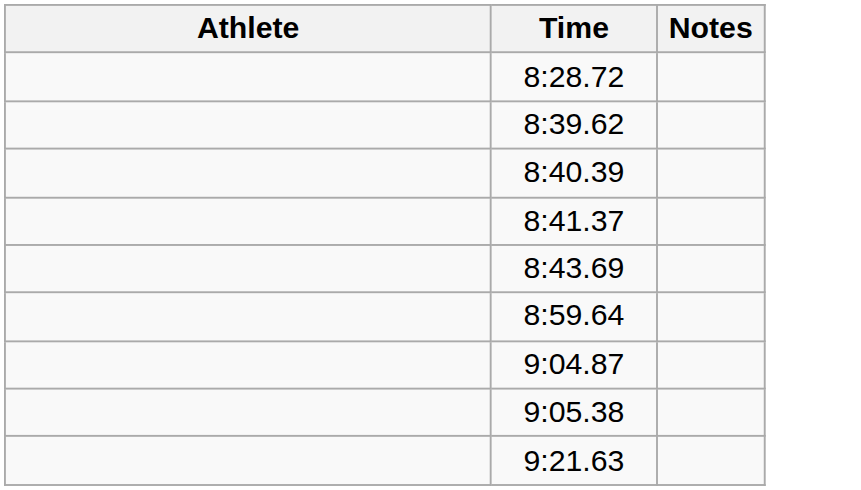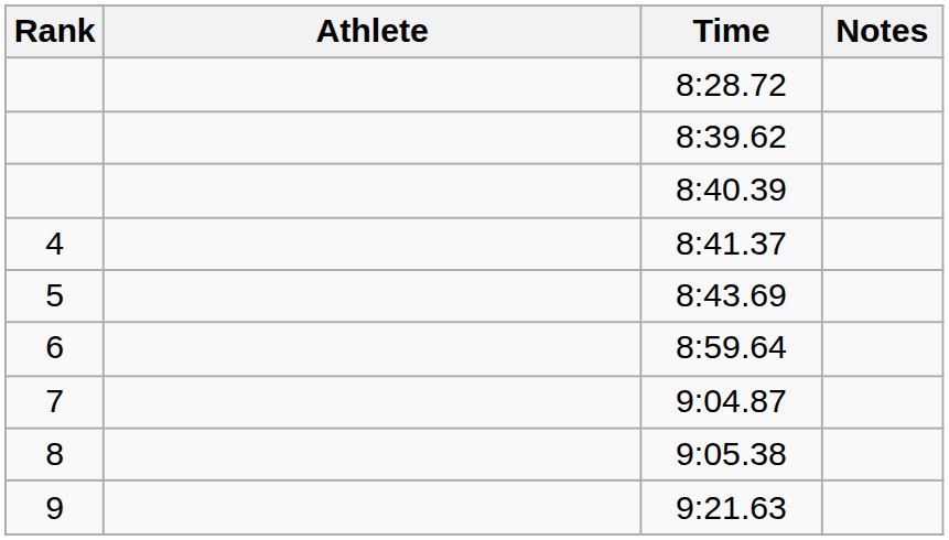+ column: Rank | 4 | 5 | 6 | 7 | 8 | 9
